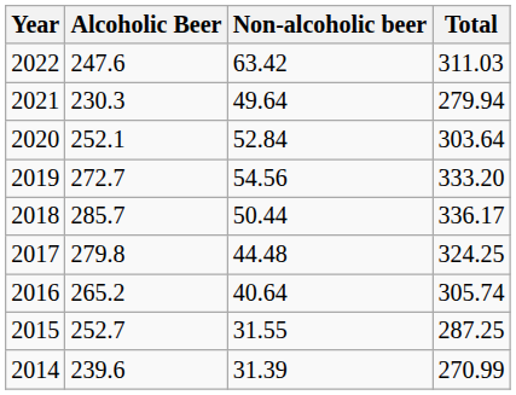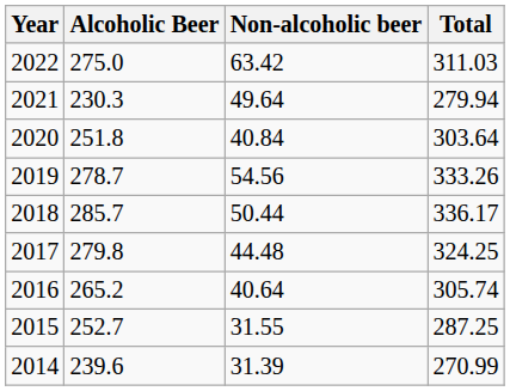2022 | Alcoholic Beer: 247.6 -> 275.0
2020 | Alcoholic Beer: 252.1 -> 251.8
2020 | Non-alcoholic beer: 52.84 -> 40.84
2019 | Alcoholic Beer: 272.7 -> 278.7
2019 | Total: 333.20 -> 333.26
